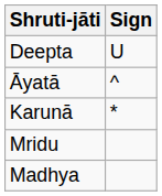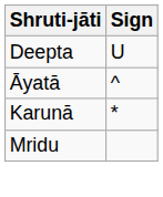- row: Madhya
